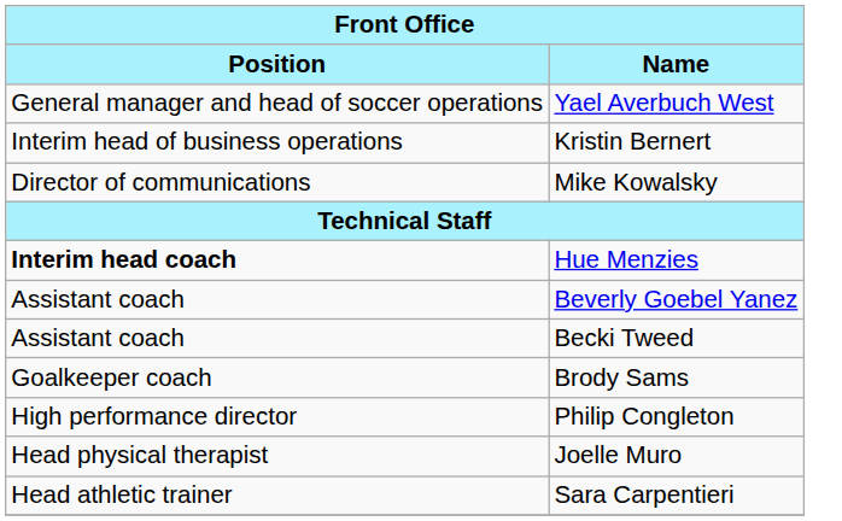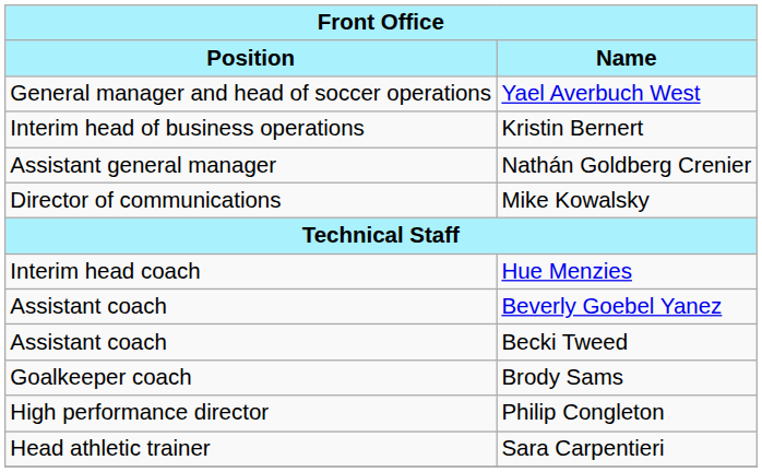+ row: Assistant general manager | Nathán Goldberg Crenier
Hue Menzies | Position: bold -> normal
- row: Head physical therapist | Joelle Muro
